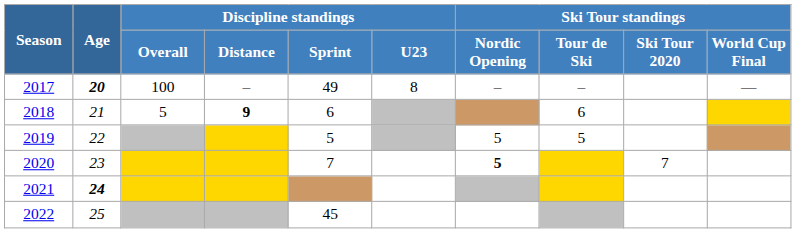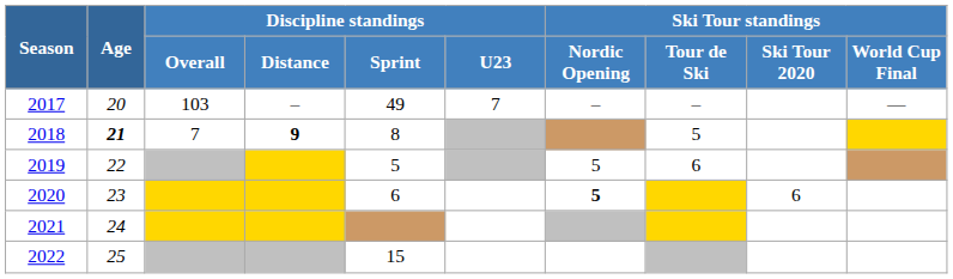2017 | Age: bold -> normal
2017 | Discipline standings / Overall: 100 -> 103
2017 | Discipline standings / U23: 8 -> 7
2018 | Age: normal -> bold
2018 | Discipline standings / Overall: 5 -> 7
2018 | Discipline standings / Sprint: 6 -> 8
2018 | Ski Tour standings / Tour de Ski: 6 -> 5
2019 | Ski Tour standings / Tour de Ski: 5 -> 6
2020 | Discipline standings / Sprint: 7 -> 6
2020 | Ski Tour standings / Ski Tour 2020: 7 -> 6
2021 | Age: bold -> normal
2022 | Discipline standings / Sprint: 45 -> 15
